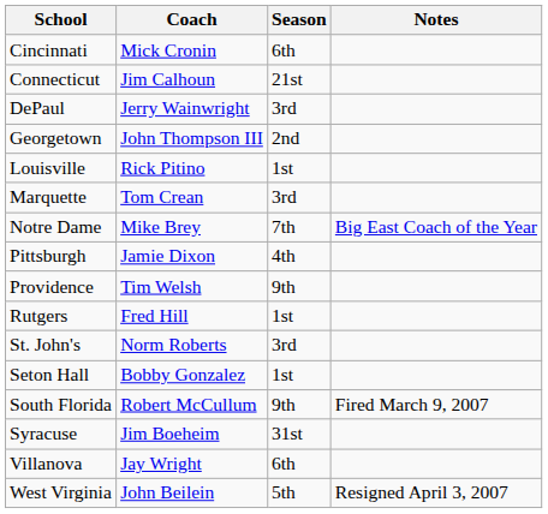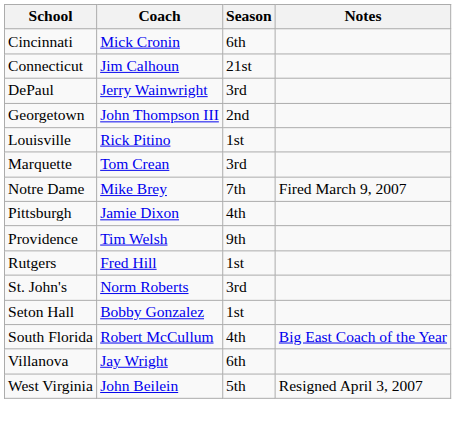Notre Dame | Notes: Big East Coach of the Year -> Fired March 9, 2007
South Florida | Season: 9th -> 4th
South Florida | Notes: Fired March 9, 2007 -> Big East Coach of the Year
- row: Syracuse | Jim Boeheim | 31st
